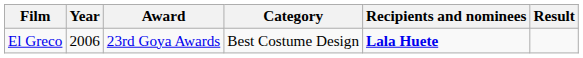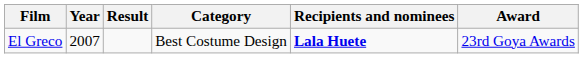columns swapped: Award <-> Result
El Greco | Year: 2006 -> 2007
